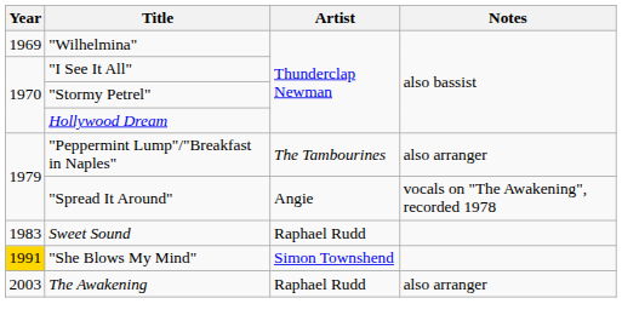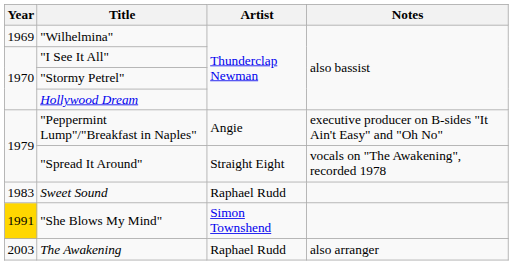"Peppermint Lump"/"Breakfast in Naples" | Artist: The Tambourines -> Angie
"Peppermint Lump"/"Breakfast in Naples" | Notes: also arranger -> executive producer on B-sides "It Ain't Easy" and "Oh No"
"Spread It Around" | Artist: Angie -> Straight Eight
